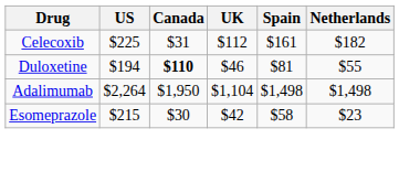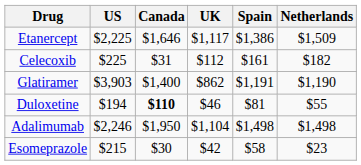+ row: Etanercept | $2,225 | $1,646 | $1,117 | $1,386 | $1,509
+ row: Glatiramer | $3,903 | $1,400 | $862 | $1,191 | $1,190
Adalimumab | US: $2,264 -> $2,246
